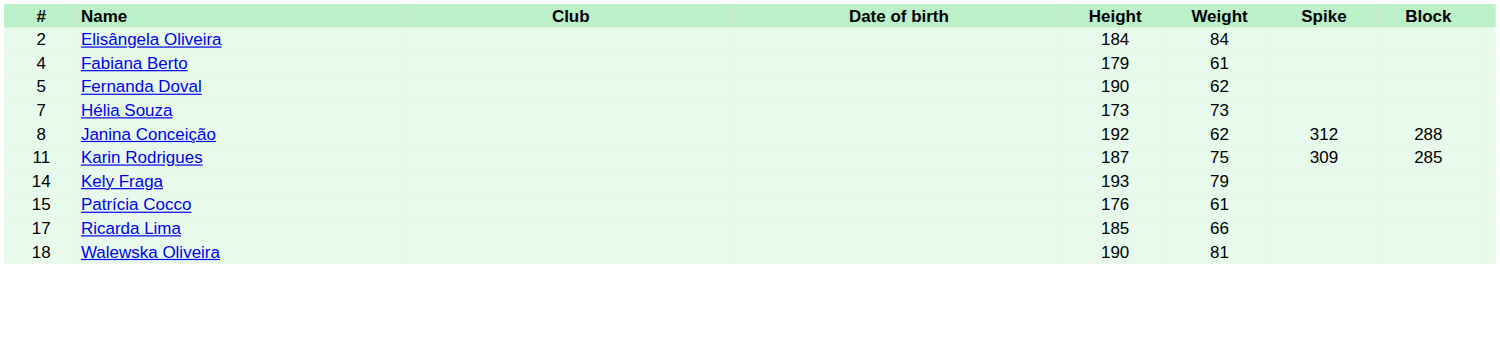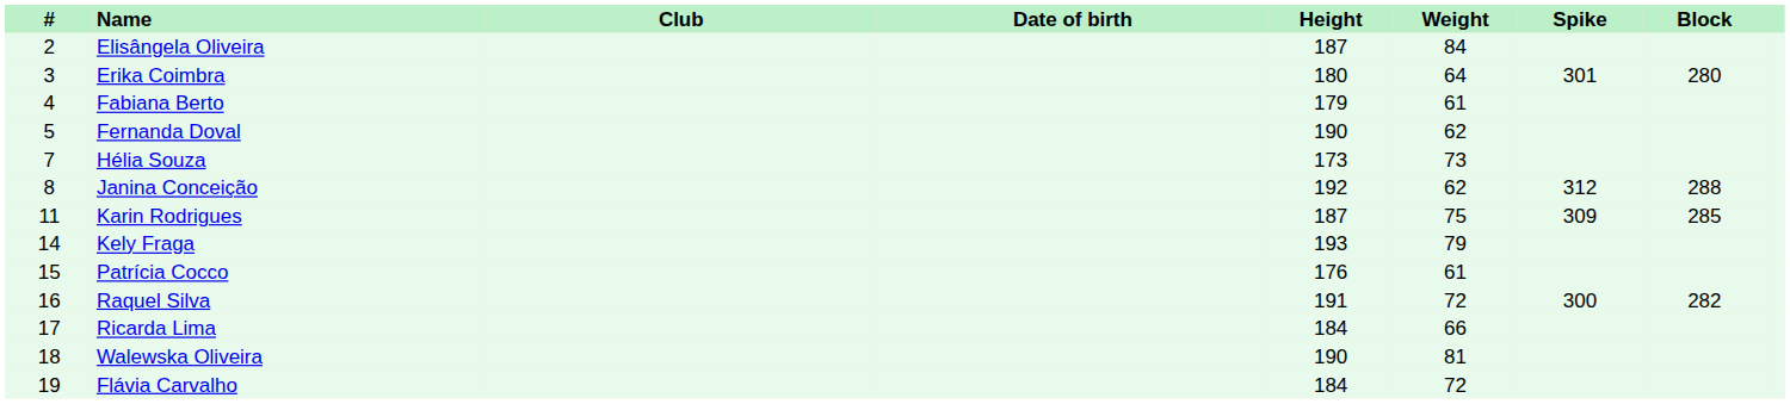Elisângela Oliveira | Height: 184 -> 187
+ row: 3 | Erika Coimbra | 180 | 64 | 301 | 280
+ row: 16 | Raquel Silva | 191 | 72 | 300 | 282
Ricarda Lima | Height: 185 -> 184
+ row: 19 | Flávia Carvalho | 184 | 72
